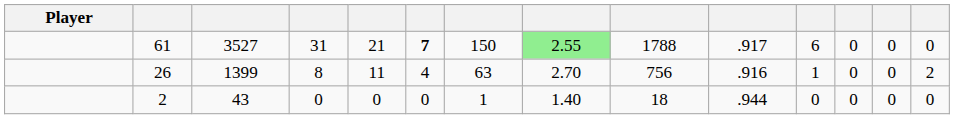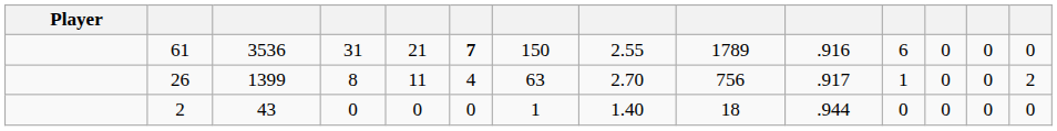61 | column 3: 3527 -> 3536
61 | column 8: lightgreen background -> no background
61 | column 9: 1788 -> 1789
61 | column 10: .917 -> .916
26 | column 10: .916 -> .917
